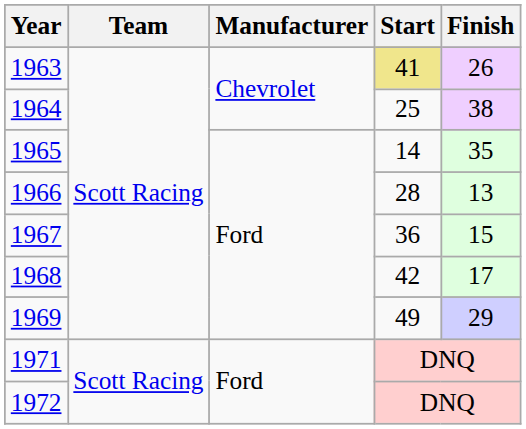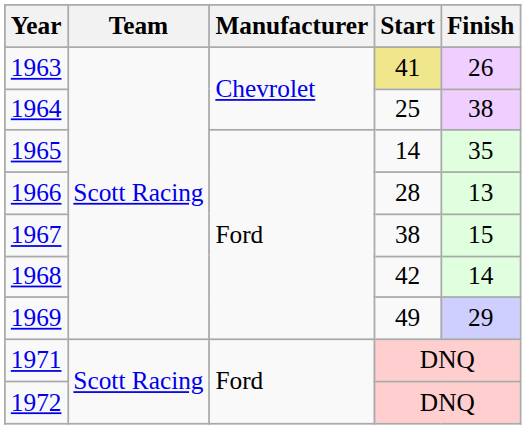1967 | Start: 36 -> 38
1968 | Finish: 17 -> 14
